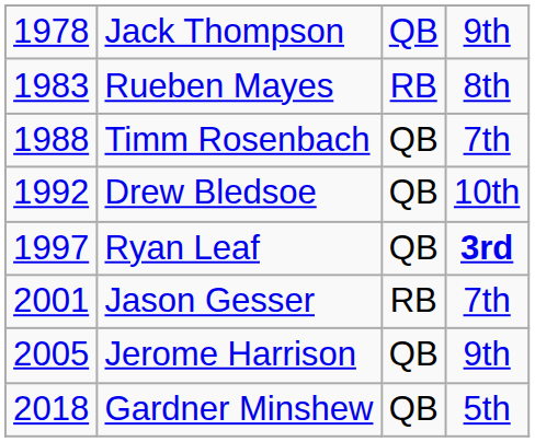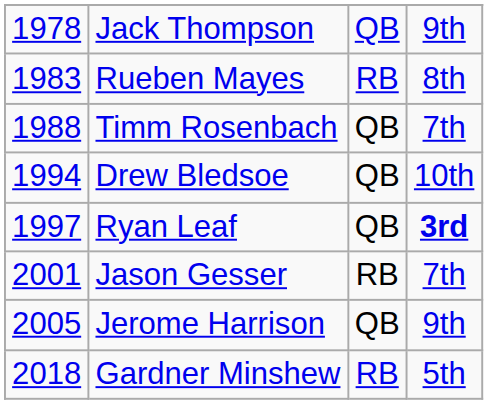Drew Bledsoe | column 1: 1992 -> 1994
Gardner Minshew | column 3: QB -> RB
